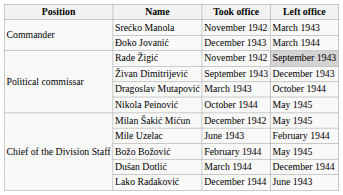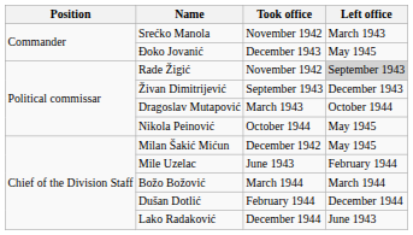Đoko Jovanić | Left office: March 1944 -> May 1945
Božo Božović | Took office: February 1944 -> March 1944
Božo Božović | Left office: May 1945 -> March 1944
Dušan Dotlić | Took office: March 1944 -> February 1944
